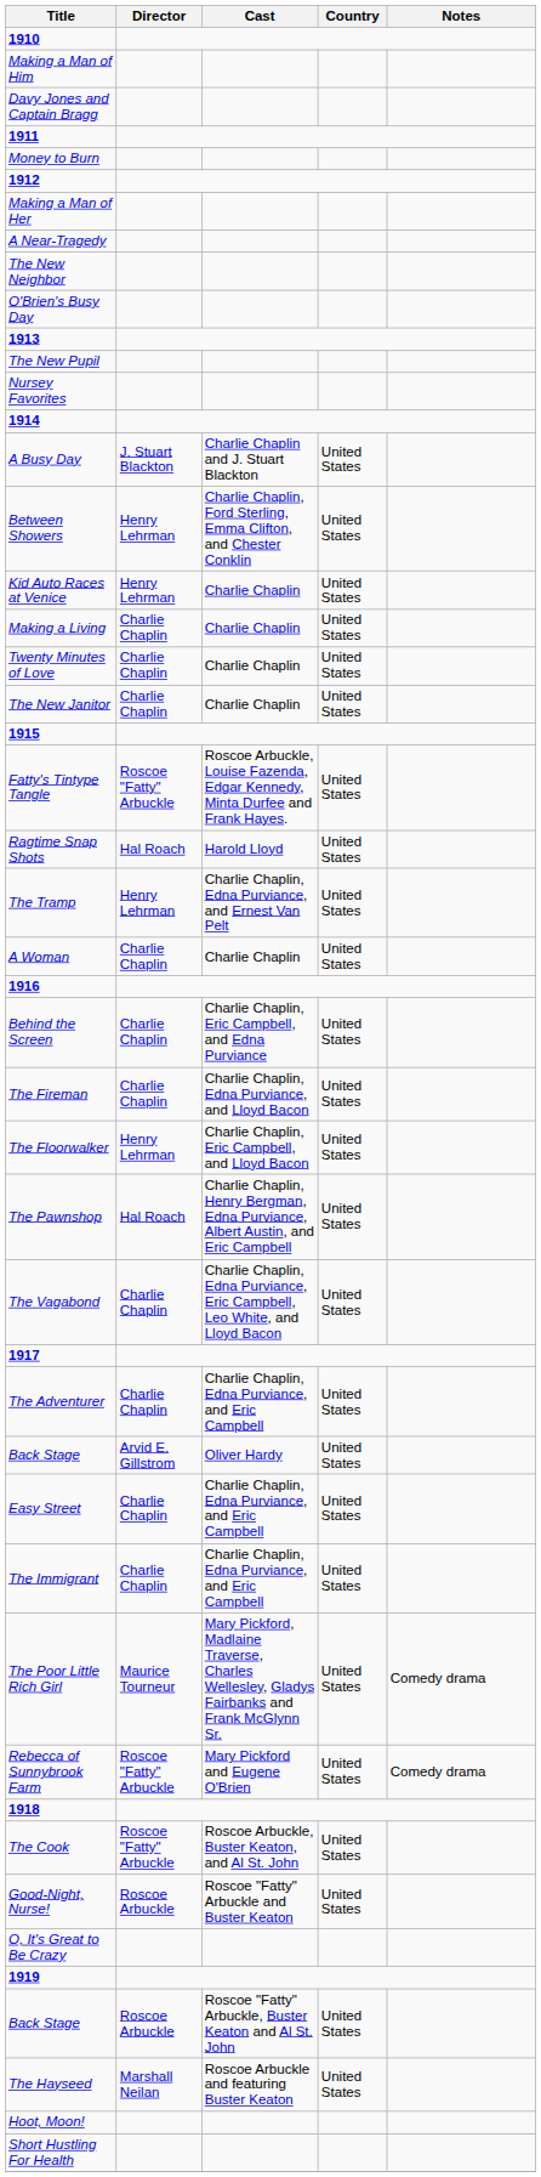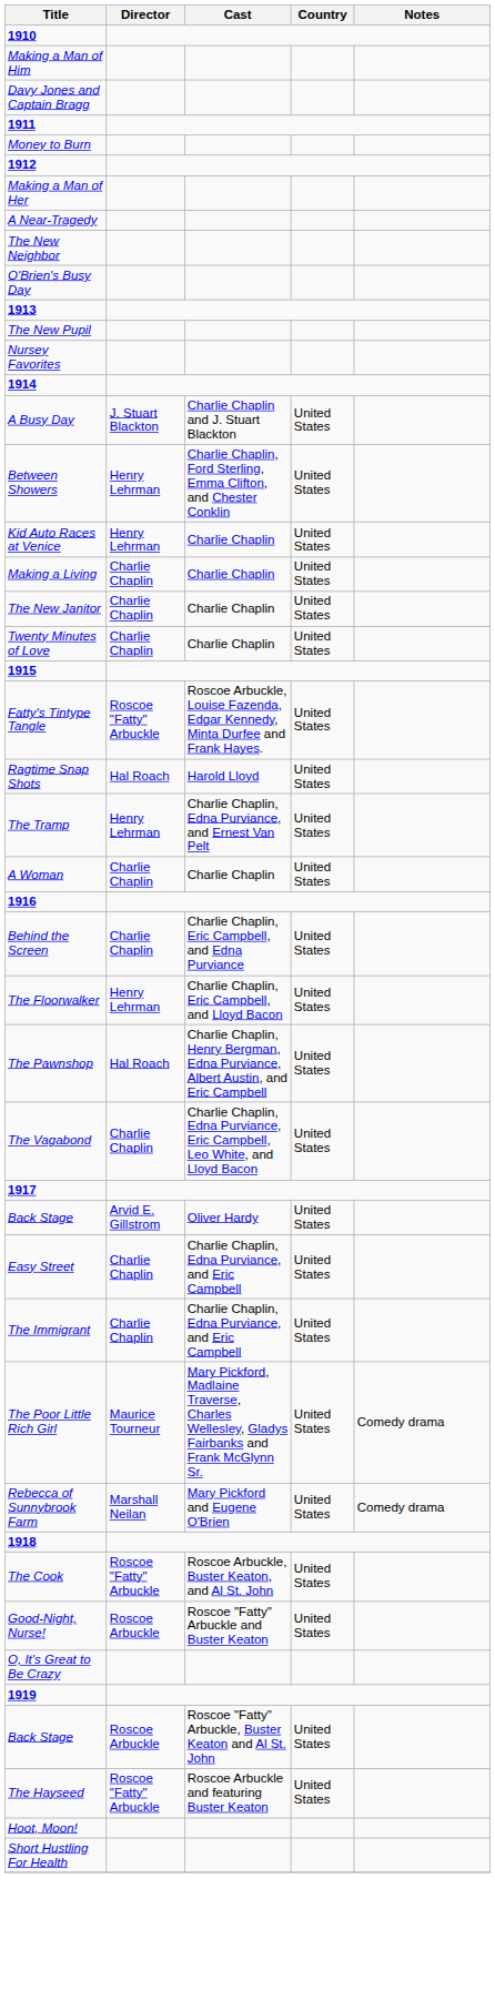rows swapped: The New Janitor <-> Twenty Minutes of Love
- row: The Fireman | Charlie Chaplin | Charlie Chaplin, Edna Purviance, and Lloyd Bacon | United States
- row: The Adventurer | Charlie Chaplin | Charlie Chaplin, Edna Purviance, and Eric Campbell | United States
Rebecca of Sunnybrook Farm | Director: Roscoe "Fatty" Arbuckle -> Marshall Neilan
The Hayseed | Director: Marshall Neilan -> Roscoe "Fatty" Arbuckle
